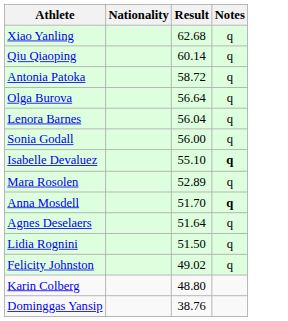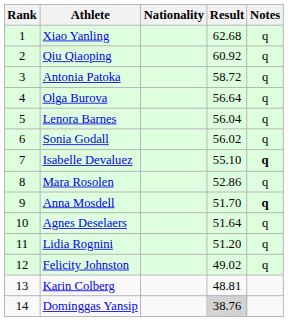+ column: Rank | 1 | 2 | 3 | 4 | 5 | 6 | 7 | 8 | 9 | 10 | 11 | 12 | 13 | 14
Qiu Qiaoping | Result: 60.14 -> 60.92
Sonia Godall | Result: 56.00 -> 56.02
Mara Rosolen | Result: 52.89 -> 52.86
Lidia Rognini | Result: 51.50 -> 51.20
Karin Colberg | Result: 48.80 -> 48.81
Dominggas Yansip | Result: no background -> lightgrey background
